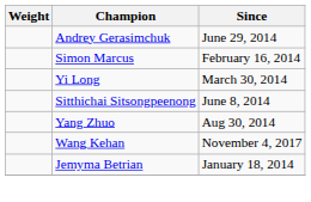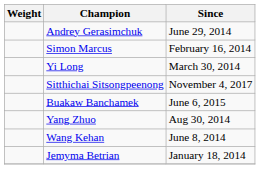Sitthichai Sitsongpeenong | Since: June 8, 2014 -> November 4, 2017
+ row: Buakaw Banchamek | June 6, 2015
Wang Kehan | Since: November 4, 2017 -> June 8, 2014
